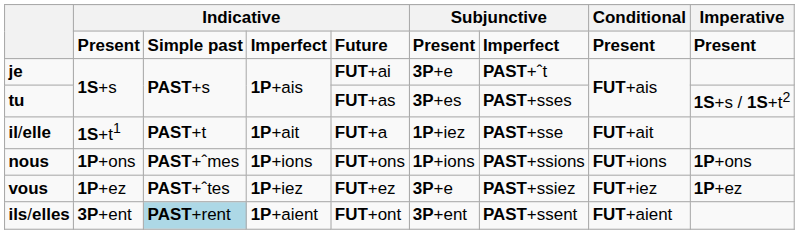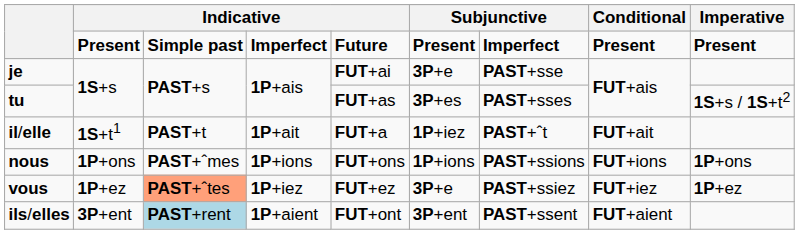je | column 7: PAST+ˆt -> PAST+sse
il/elle | column 7: PAST+sse -> PAST+ˆt
vous | column 3: no background -> lightsalmon background
